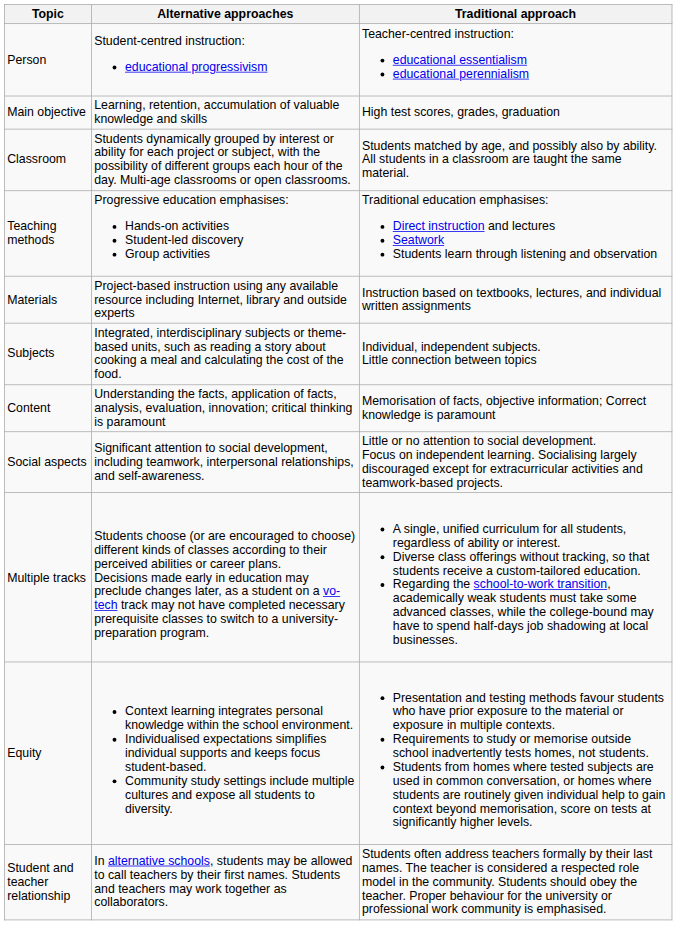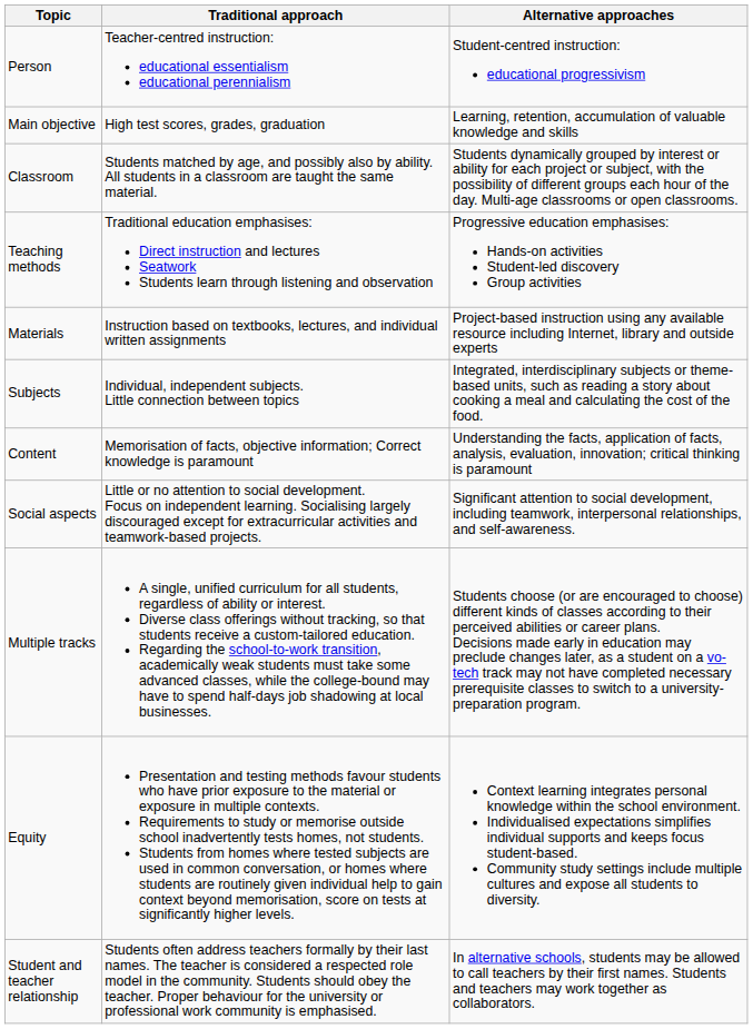columns swapped: Traditional approach <-> Alternative approaches
